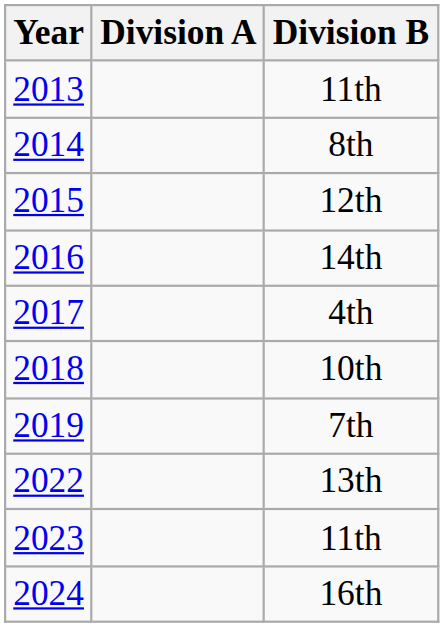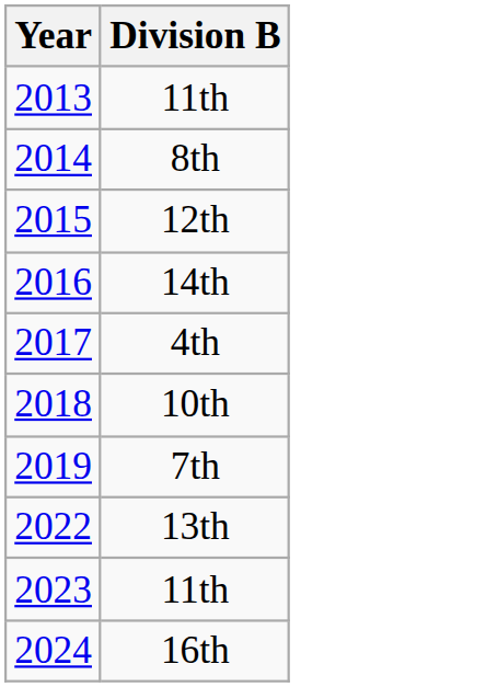- column: Division A
